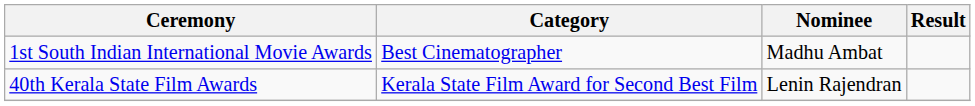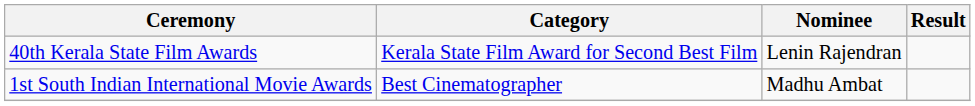rows swapped: 1st South Indian International Movie Awards <-> 40th Kerala State Film Awards
